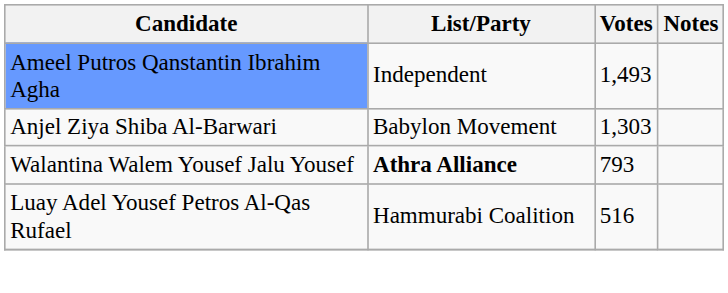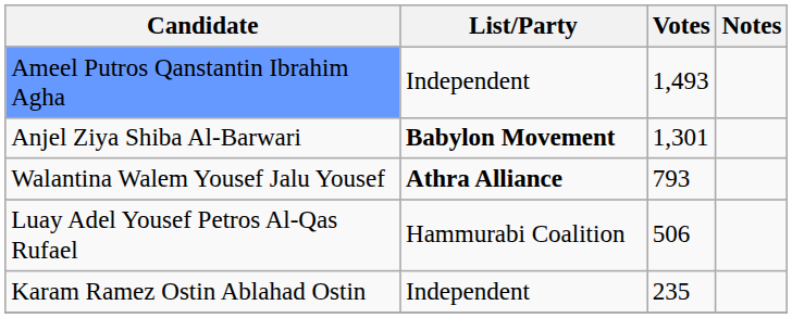Anjel Ziya Shiba Al-Barwari | List/Party: normal -> bold
Anjel Ziya Shiba Al-Barwari | Votes: 1,303 -> 1,301
Luay Adel Yousef Petros Al-Qas Rufael | Votes: 516 -> 506
+ row: Karam Ramez Ostin Ablahad Ostin | Independent | 235
